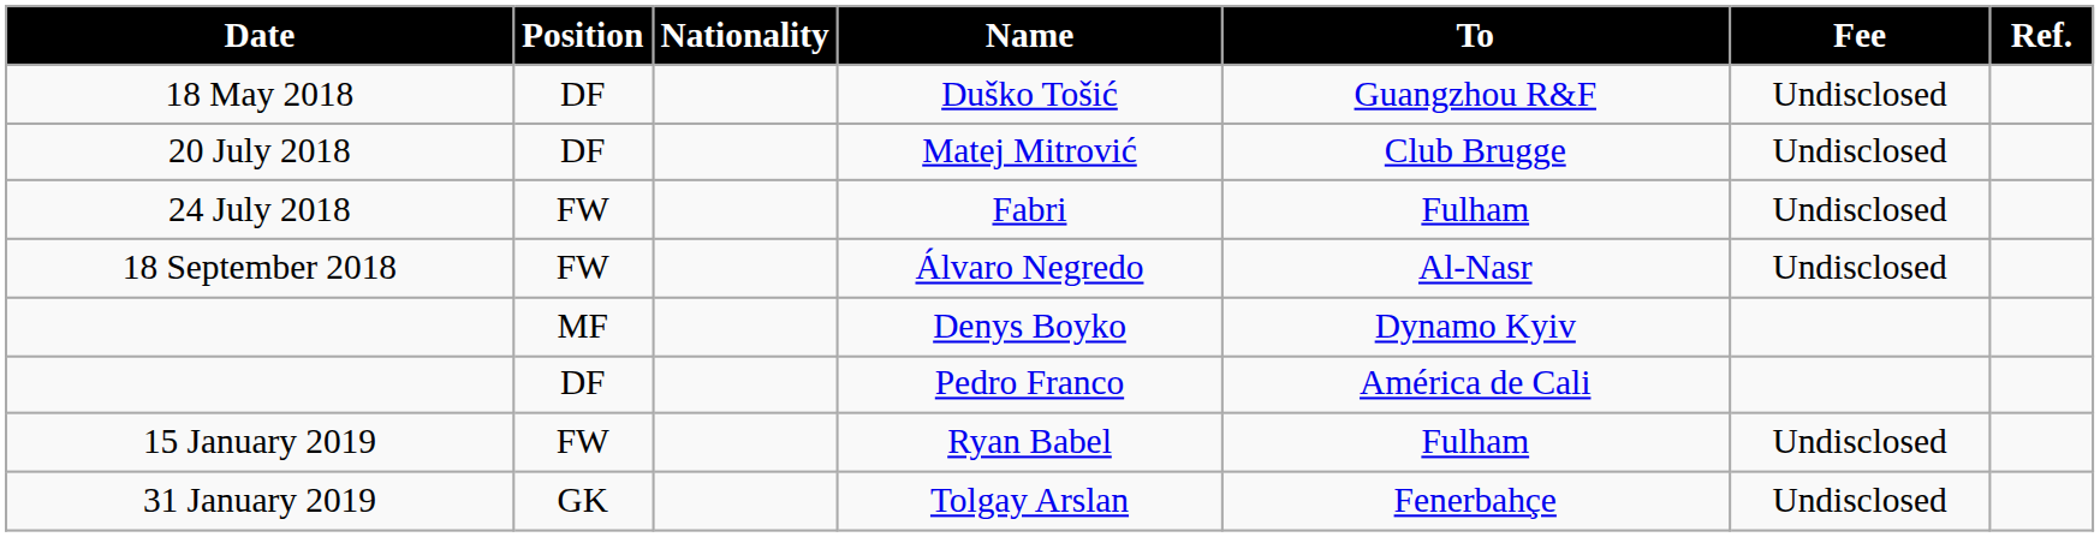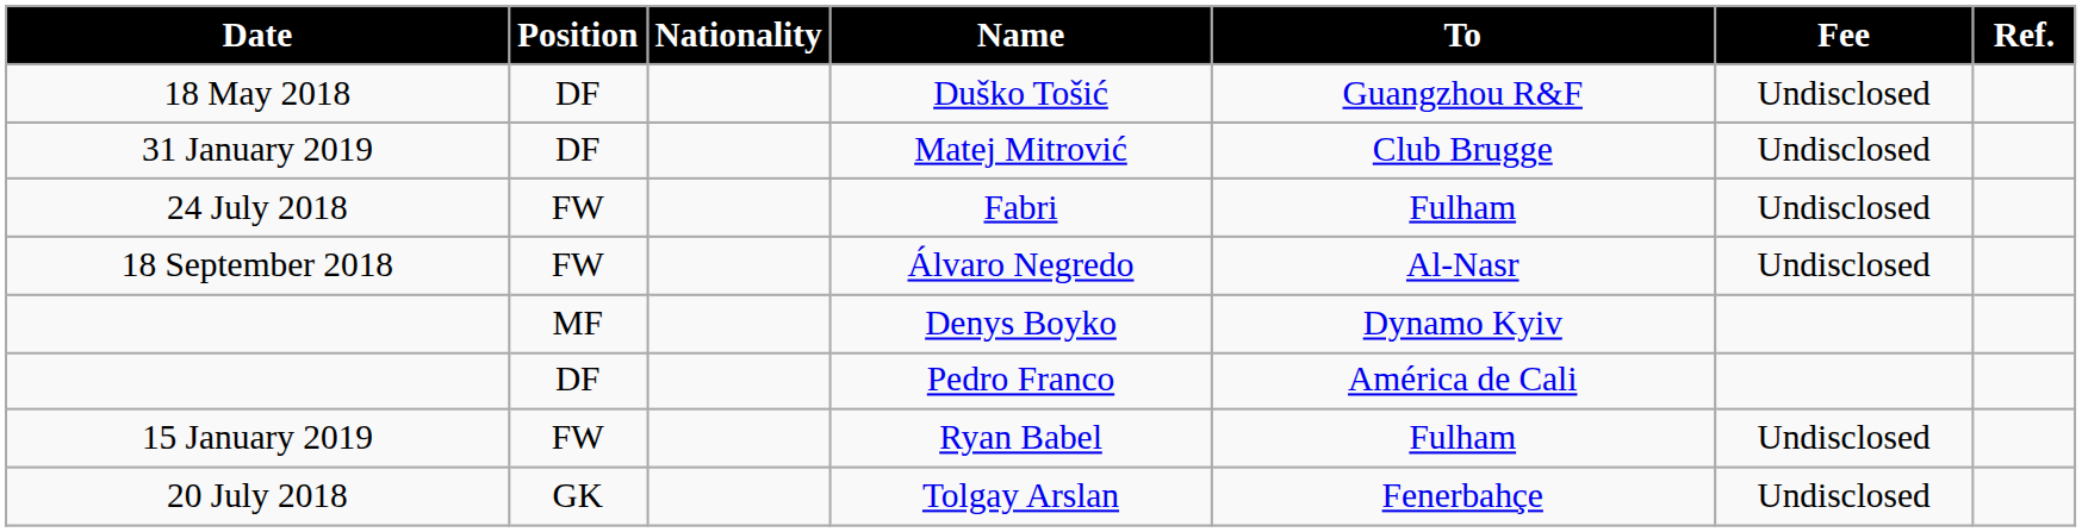Matej Mitrović | Date: 20 July 2018 -> 31 January 2019
Tolgay Arslan | Date: 31 January 2019 -> 20 July 2018
